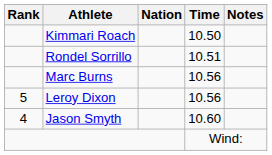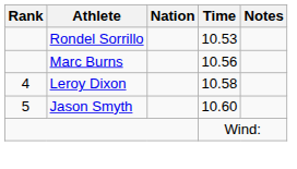- row: Kimmari Roach | 10.50
Rondel Sorrillo | Time: 10.51 -> 10.53
Leroy Dixon | Rank: 5 -> 4
Leroy Dixon | Time: 10.56 -> 10.58
Jason Smyth | Rank: 4 -> 5
